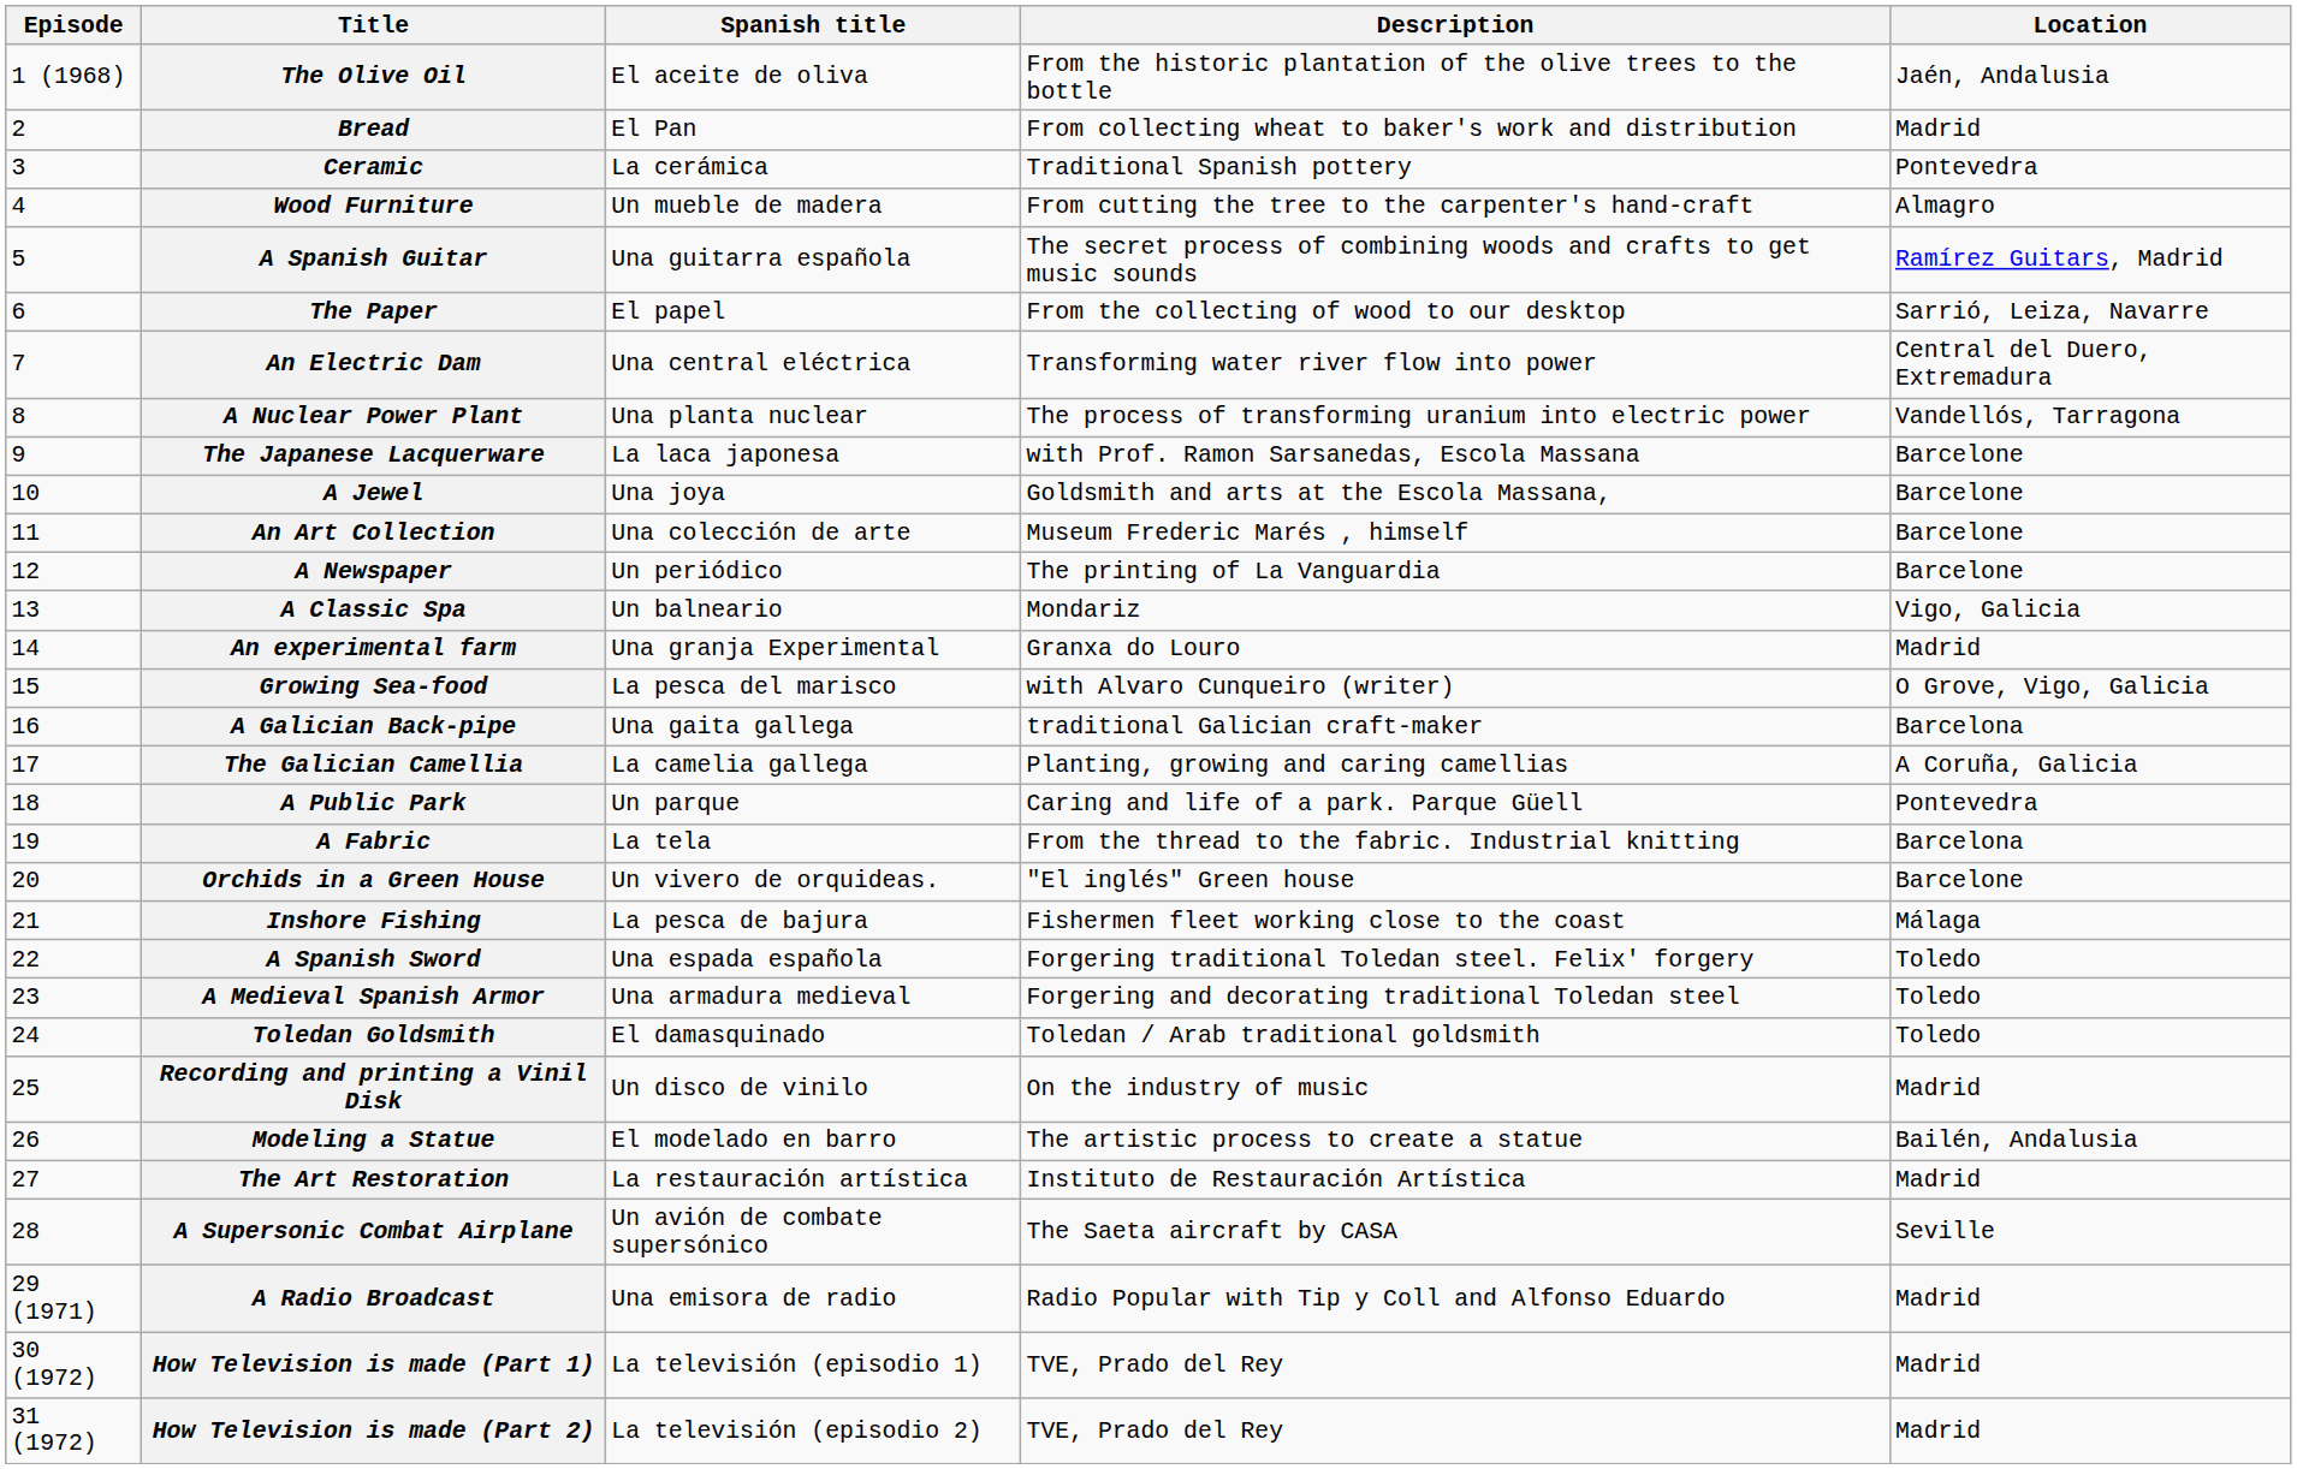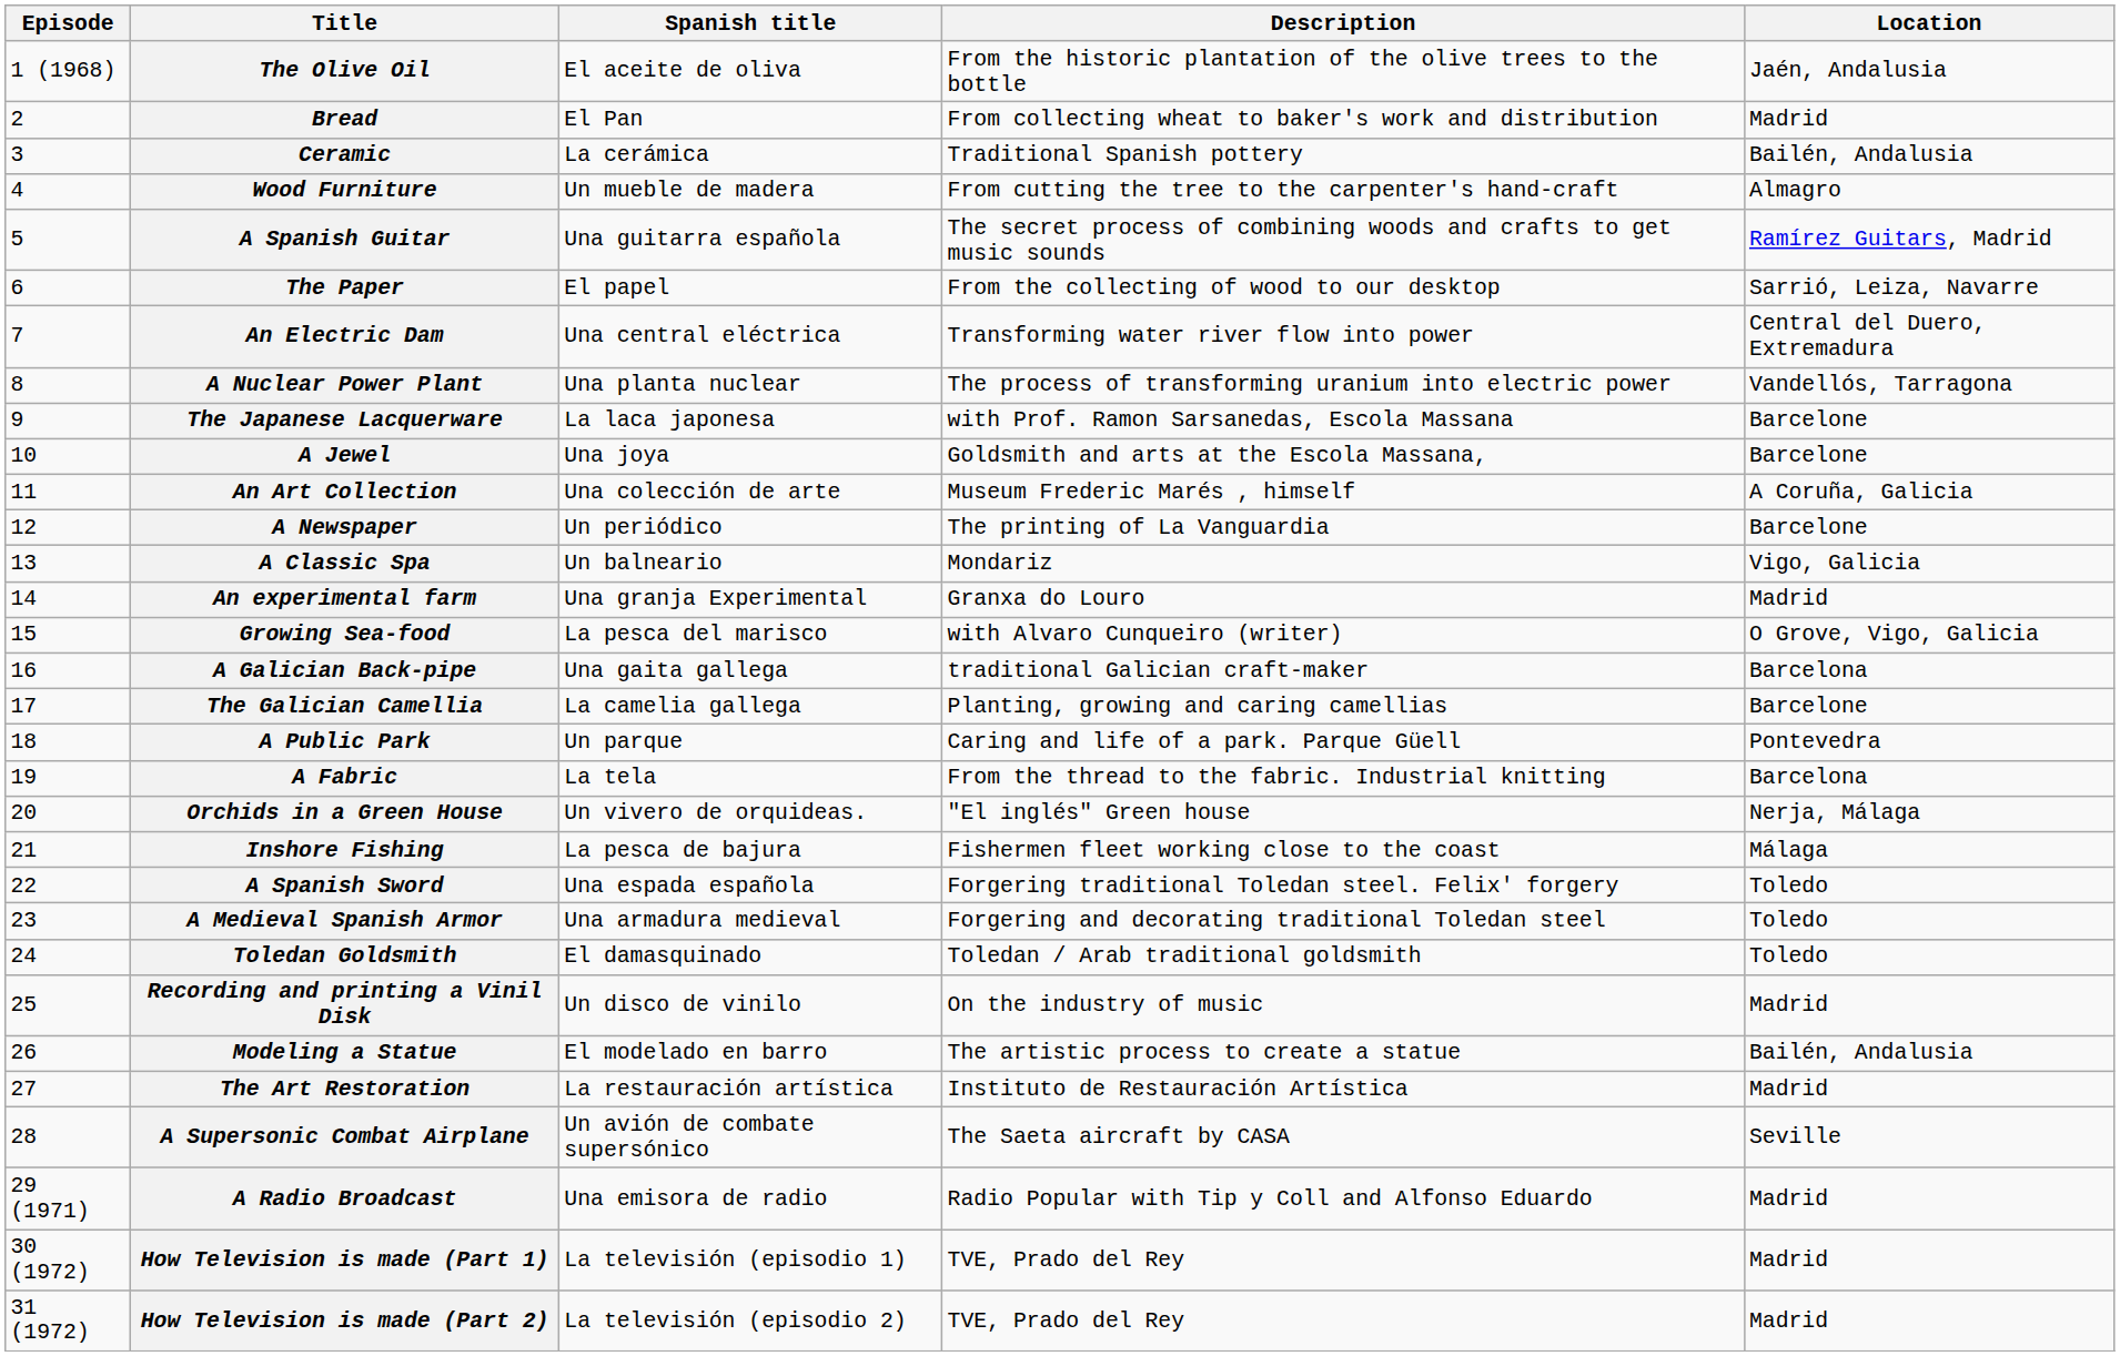Ceramic | Location: Pontevedra -> Bailén, Andalusia
An Art Collection | Location: Barcelone -> A Coruña, Galicia
The Galician Camellia | Location: A Coruña, Galicia -> Barcelone
Orchids in a Green House | Location: Barcelone -> Nerja, Málaga
